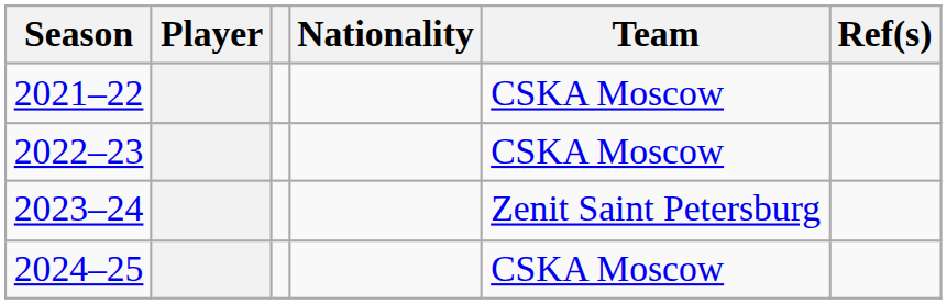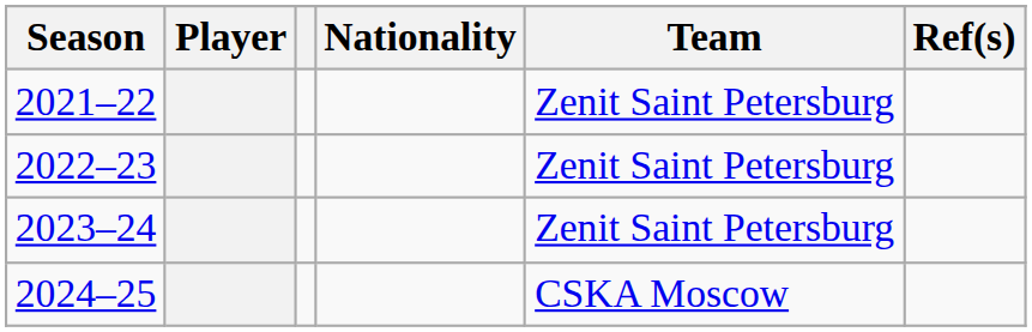2021–22 | Team: CSKA Moscow -> Zenit Saint Petersburg
2022–23 | Team: CSKA Moscow -> Zenit Saint Petersburg
